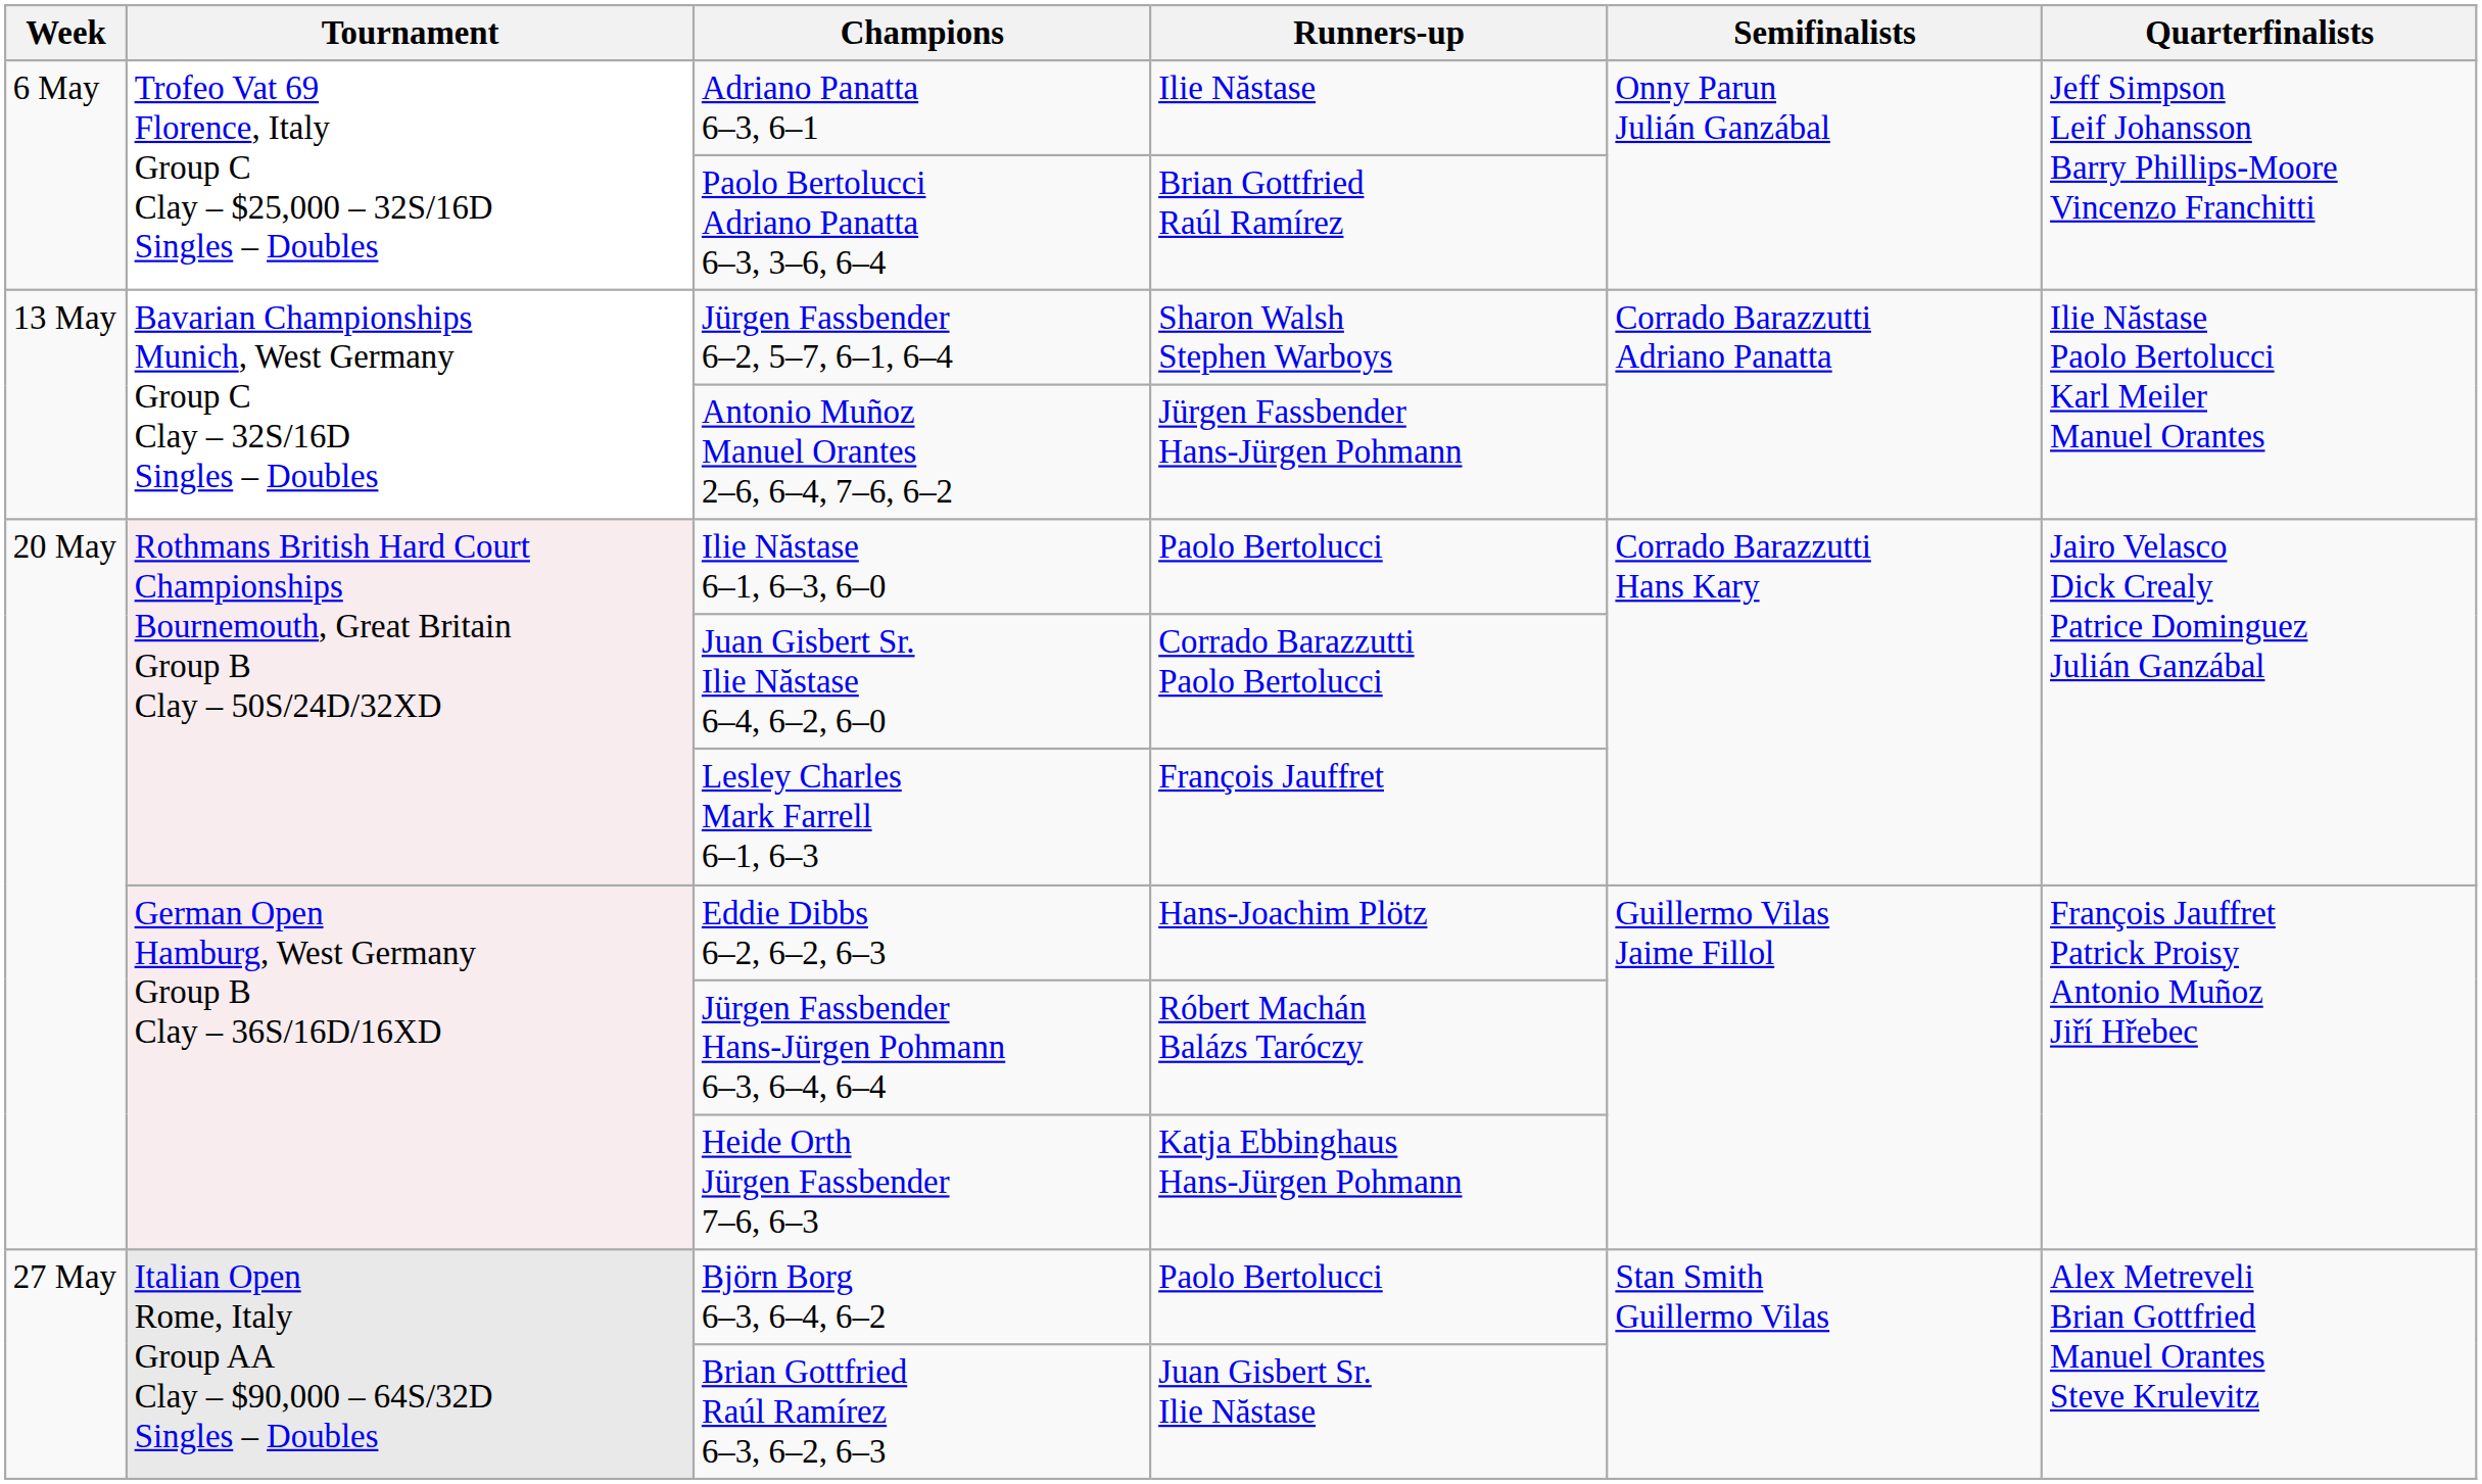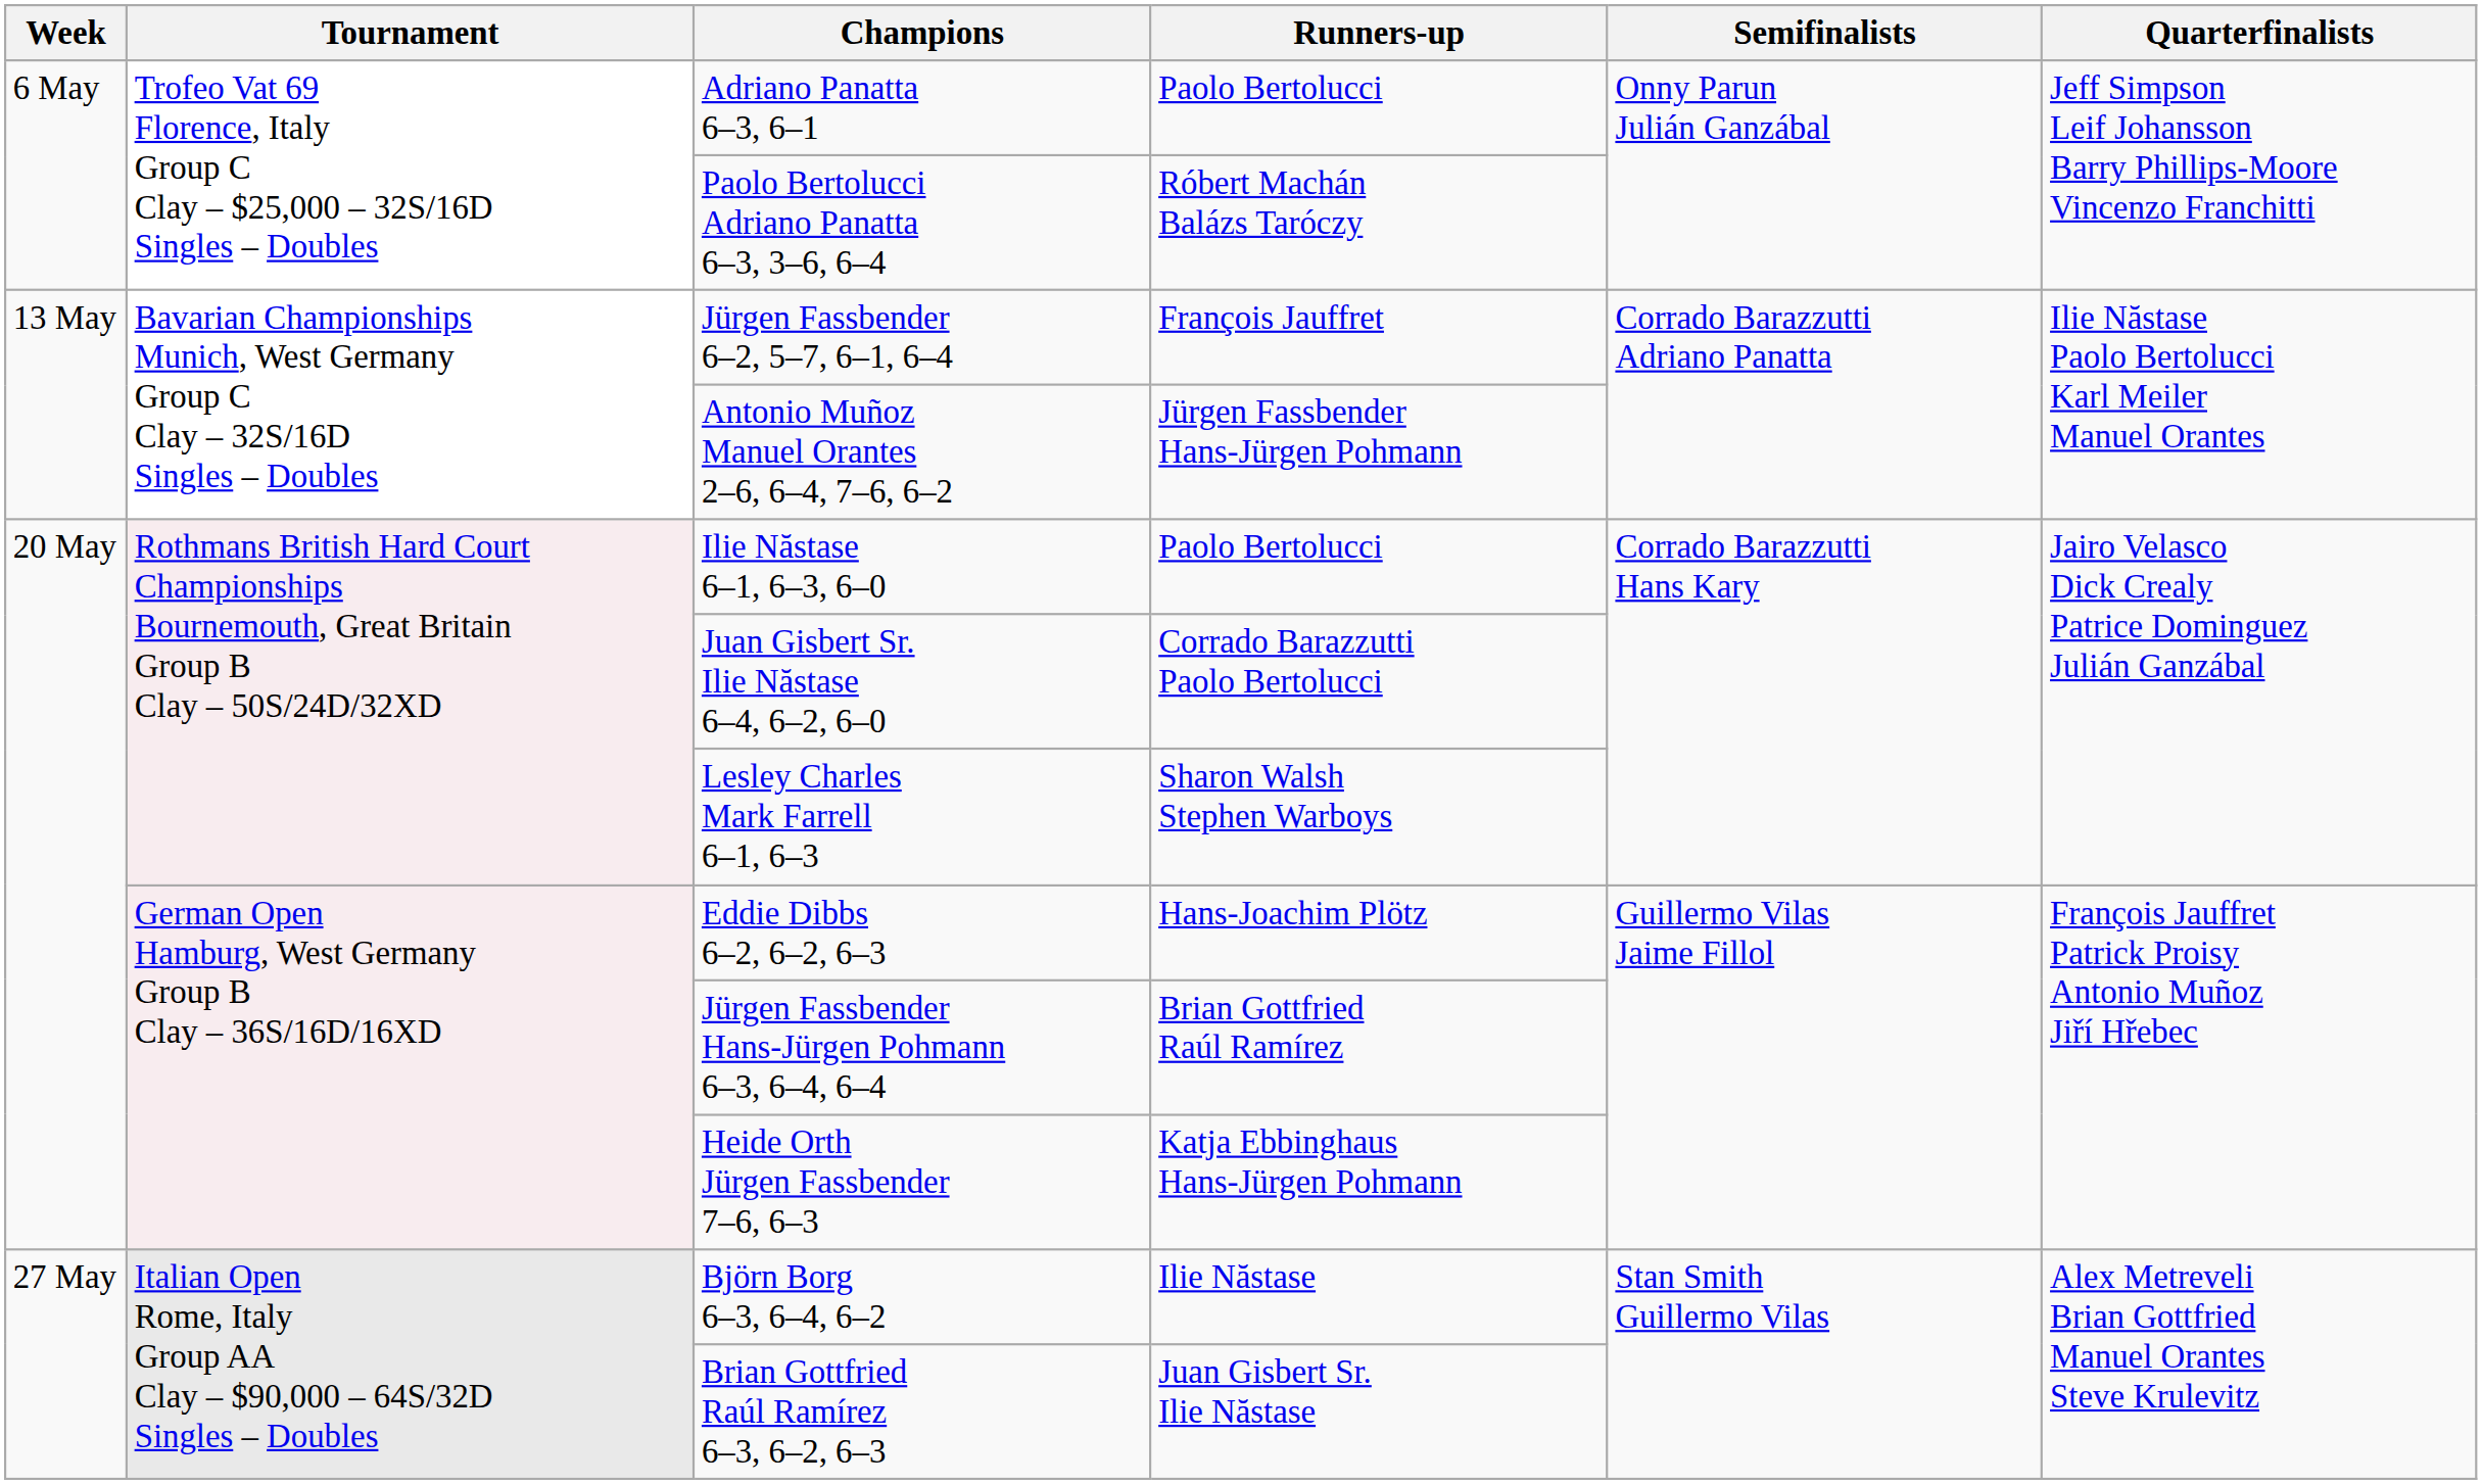Adriano Panatta 6–3, 6–1 | Runners-up: Ilie Năstase -> Paolo Bertolucci
Paolo Bertolucci Adriano Panatta 6–3, 3–6, 6–4 | Runners-up: Brian Gottfried Raúl Ramírez -> Róbert Machán Balázs Taróczy
Jürgen Fassbender 6–2, 5–7, 6–1, 6–4 | Runners-up: Sharon Walsh Stephen Warboys -> François Jauffret
Lesley Charles Mark Farrell 6–1, 6–3 | Runners-up: François Jauffret -> Sharon Walsh Stephen Warboys
Jürgen Fassbender Hans-Jürgen Pohmann 6–3, 6–4, 6–4 | Runners-up: Róbert Machán Balázs Taróczy -> Brian Gottfried Raúl Ramírez
Björn Borg 6–3, 6–4, 6–2 | Runners-up: Paolo Bertolucci -> Ilie Năstase
